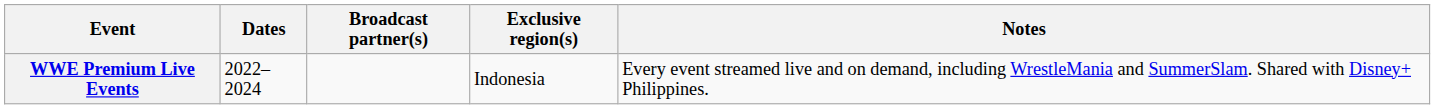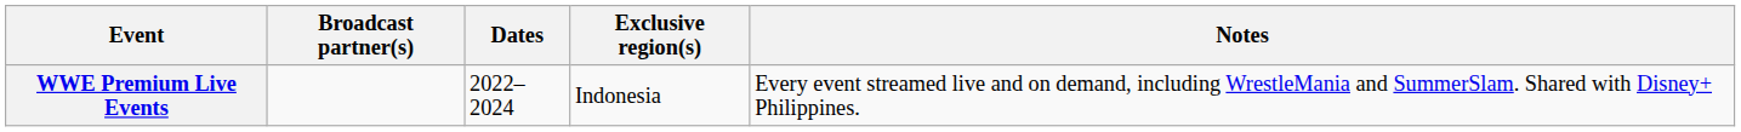columns swapped: Broadcast partner(s) <-> Dates
